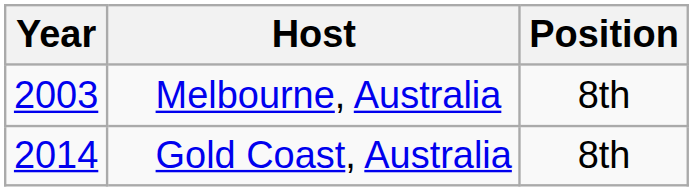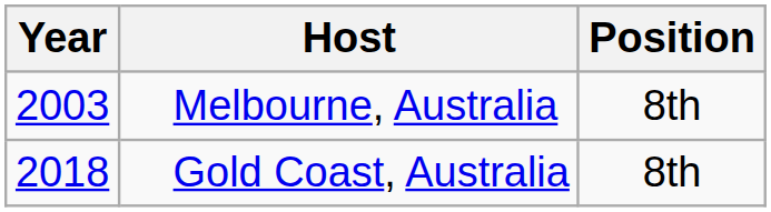Gold Coast, Australia | Year: 2014 -> 2018
